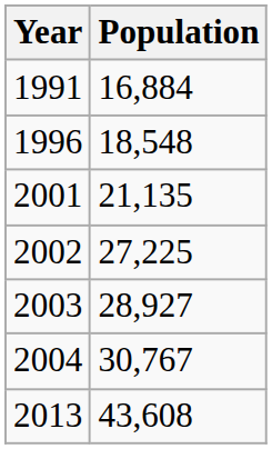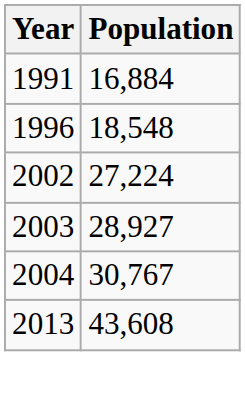- row: 2001 | 21,135
2002 | Population: 27,225 -> 27,224
